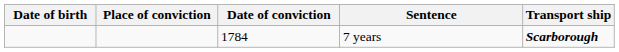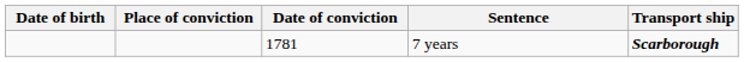7 years | Date of conviction: 1784 -> 1781
